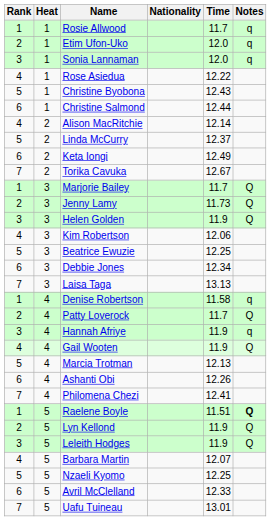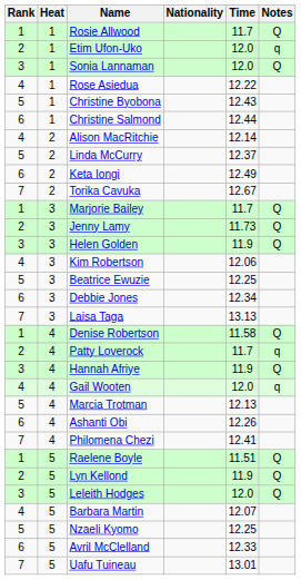Rosie Allwood | Notes: q -> Q
Sonia Lannaman | Notes: q -> Q
Denise Robertson | Notes: q -> Q
Patty Loverock | Notes: Q -> q
Hannah Afriye | Notes: q -> Q
Gail Wooten | Time: 11.9 -> 12.0
Gail Wooten | Notes: Q -> q
Raelene Boyle | Notes: bold -> normal
Leleith Hodges | Time: 11.9 -> 12.0
